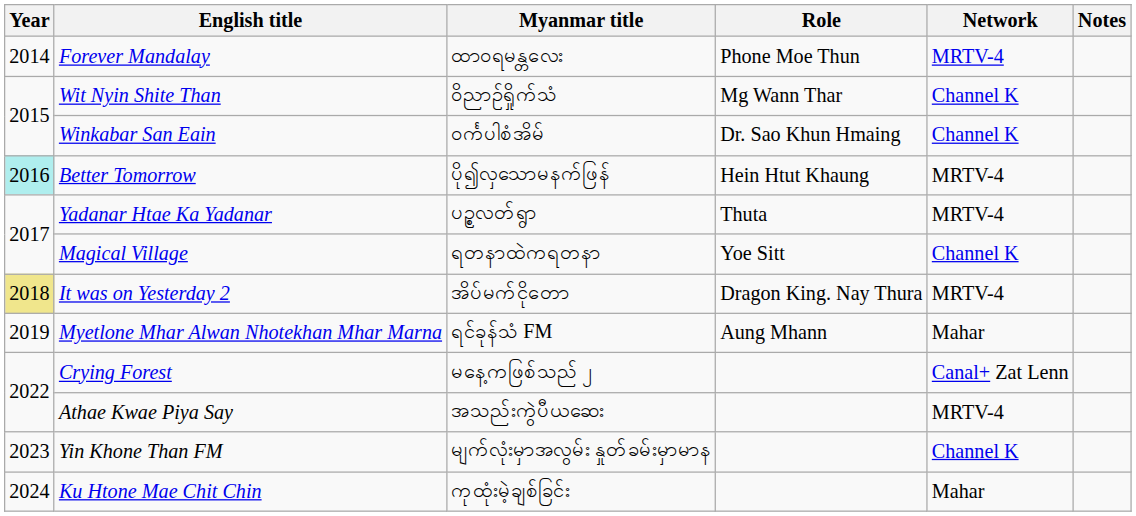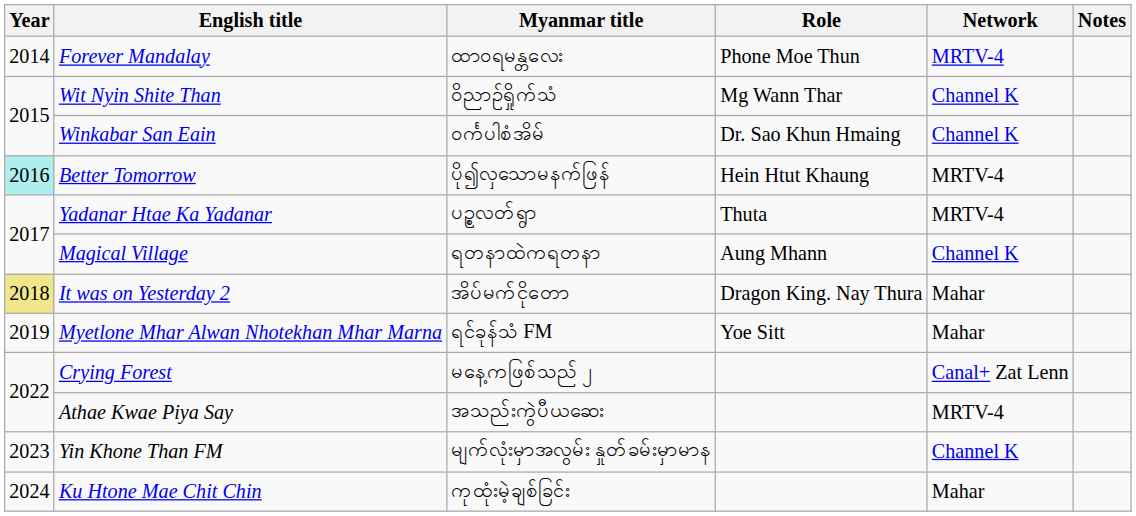Magical Village | Role: Yoe Sitt -> Aung Mhann
It was on Yesterday 2 | Network: MRTV-4 -> Mahar
Myetlone Mhar Alwan Nhotekhan Mhar Marna | Role: Aung Mhann -> Yoe Sitt
